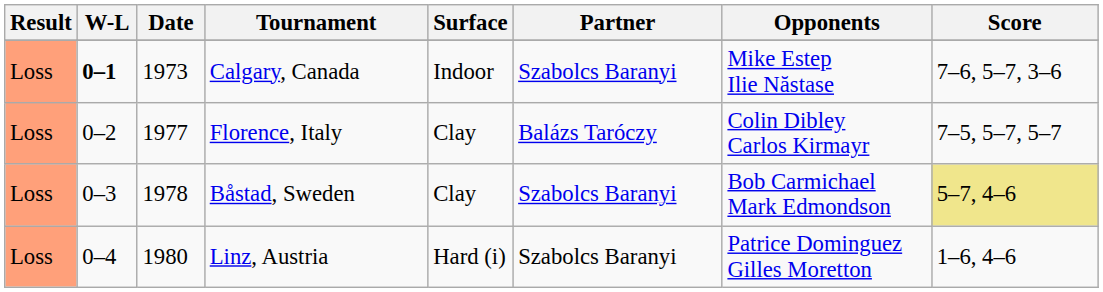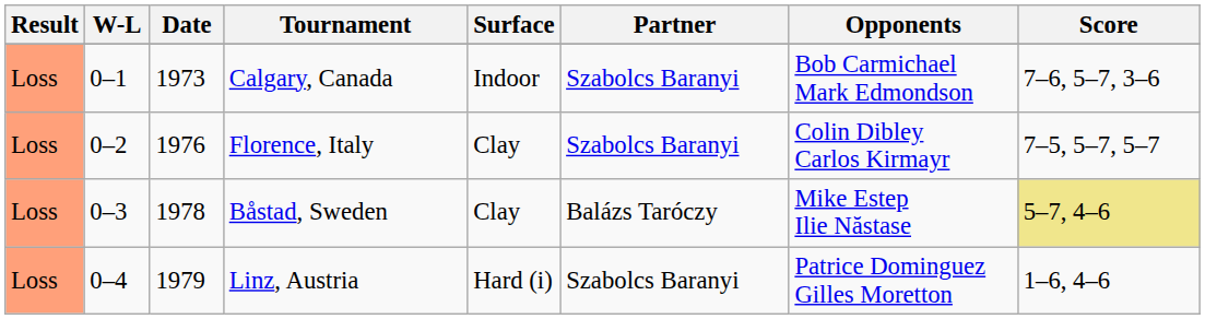Calgary, Canada | W-L: bold -> normal
Calgary, Canada | Opponents: Mike Estep Ilie Năstase -> Bob Carmichael Mark Edmondson
Florence, Italy | Date: 1977 -> 1976
Florence, Italy | Partner: Balázs Taróczy -> Szabolcs Baranyi
Båstad, Sweden | Partner: Szabolcs Baranyi -> Balázs Taróczy
Båstad, Sweden | Opponents: Bob Carmichael Mark Edmondson -> Mike Estep Ilie Năstase
Linz, Austria | Date: 1980 -> 1979
